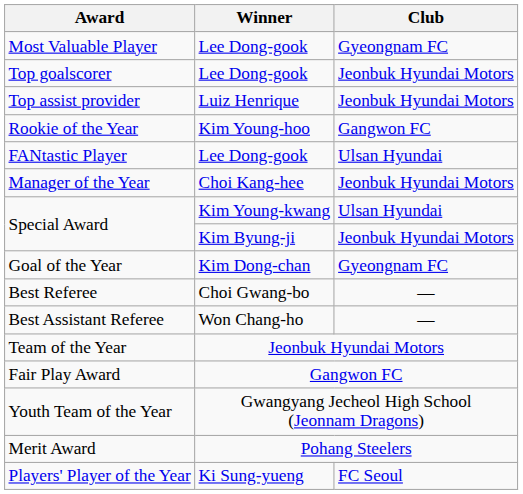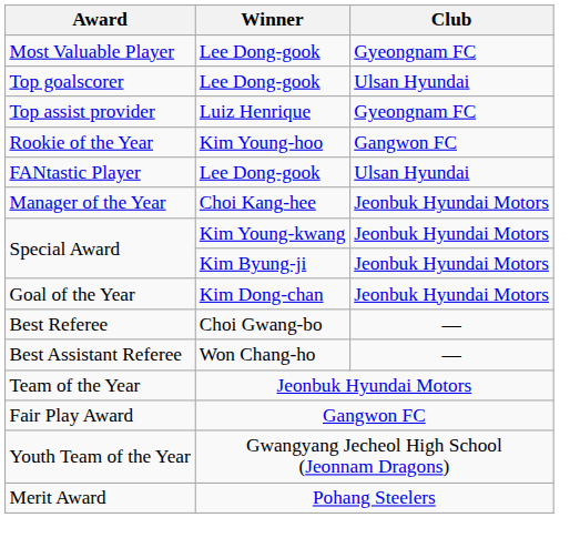Top goalscorer | Club: Jeonbuk Hyundai Motors -> Ulsan Hyundai
Top assist provider | Club: Jeonbuk Hyundai Motors -> Gyeongnam FC
Special Award / Kim Young-kwang | Club: Ulsan Hyundai -> Jeonbuk Hyundai Motors
Goal of the Year | Club: Gyeongnam FC -> Jeonbuk Hyundai Motors
- row: Players' Player of the Year | Ki Sung-yueng | FC Seoul
